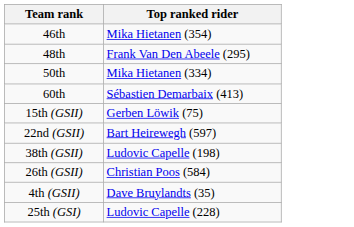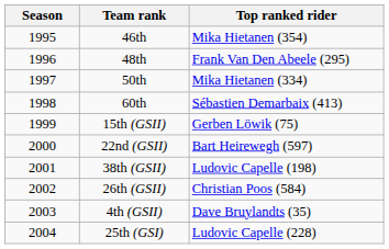+ column: Season | 1995 | 1996 | 1997 | 1998 | 1999 | 2000 | 2001 | 2002 | 2003 | 2004
